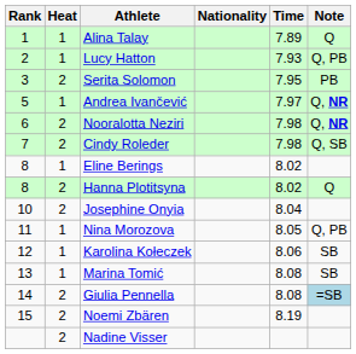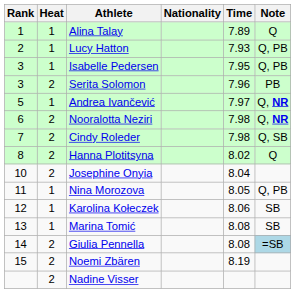+ row: 3 | 1 | Isabelle Pedersen | 7.95 | Q, PB
Serita Solomon | Time: 7.95 -> 7.96
- row: 8 | 1 | Eline Berings | 8.02
